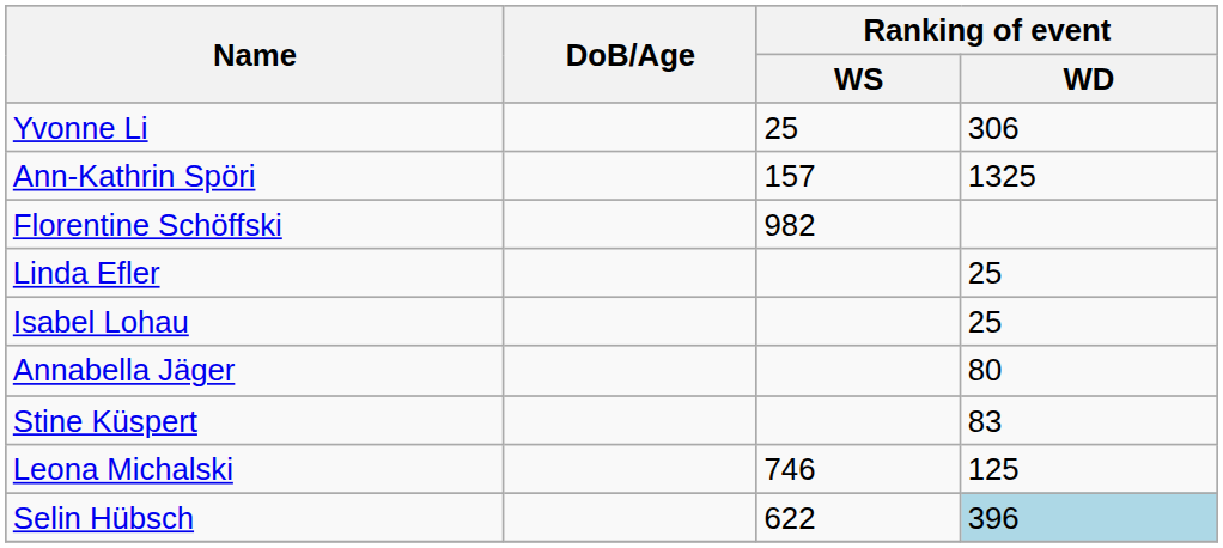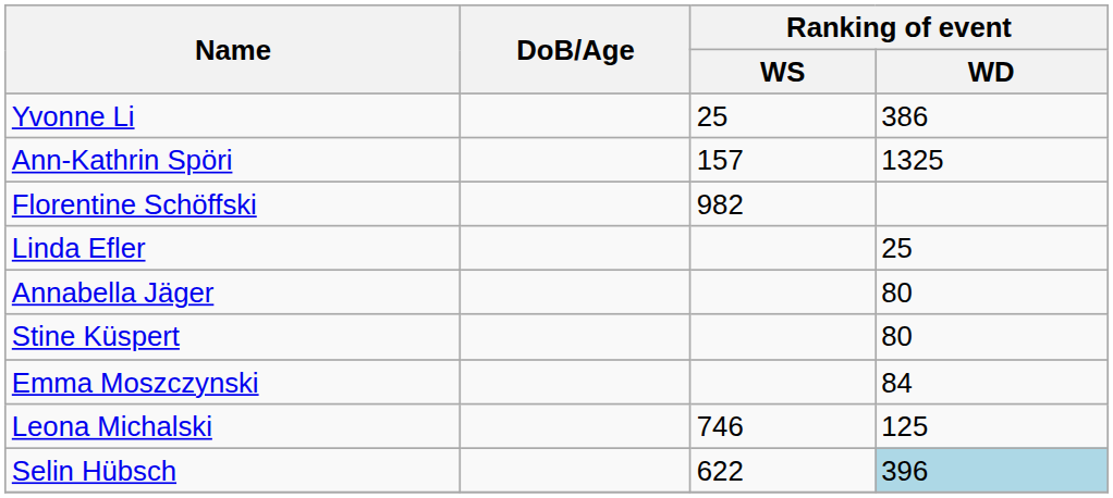Yvonne Li | Ranking of event / WD: 306 -> 386
- row: Isabel Lohau | 25
Stine Küspert | Ranking of event / WD: 83 -> 80
+ row: Emma Moszczynski | 84
